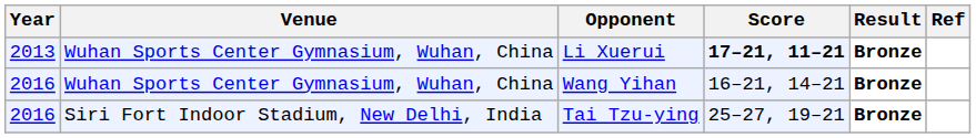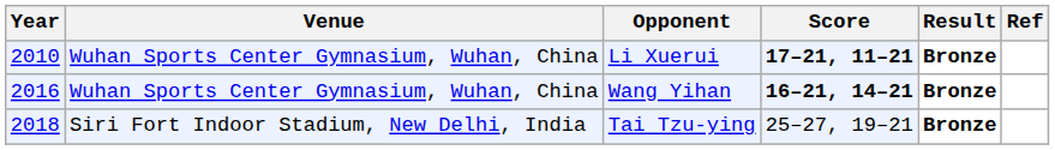Li Xuerui | Year: 2013 -> 2010
Wang Yihan | Score: normal -> bold
Tai Tzu-ying | Year: 2016 -> 2018
